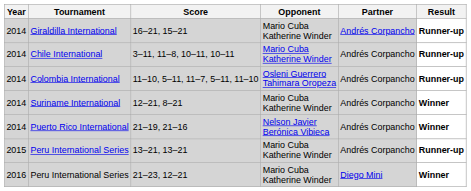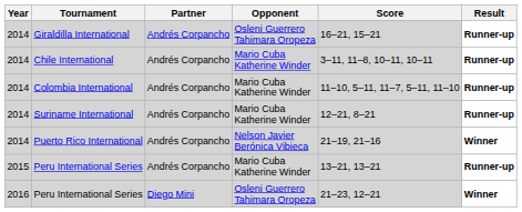columns swapped: Partner <-> Score
Giraldilla International | Opponent: Mario Cuba Katherine Winder -> Osleni Guerrero Tahimara Oropeza
Colombia International | Opponent: Osleni Guerrero Tahimara Oropeza -> Mario Cuba Katherine Winder
Suriname International | Result: Winner -> Runner-up
2016 / Peru International Series | Opponent: Mario Cuba Katherine Winder -> Osleni Guerrero Tahimara Oropeza
